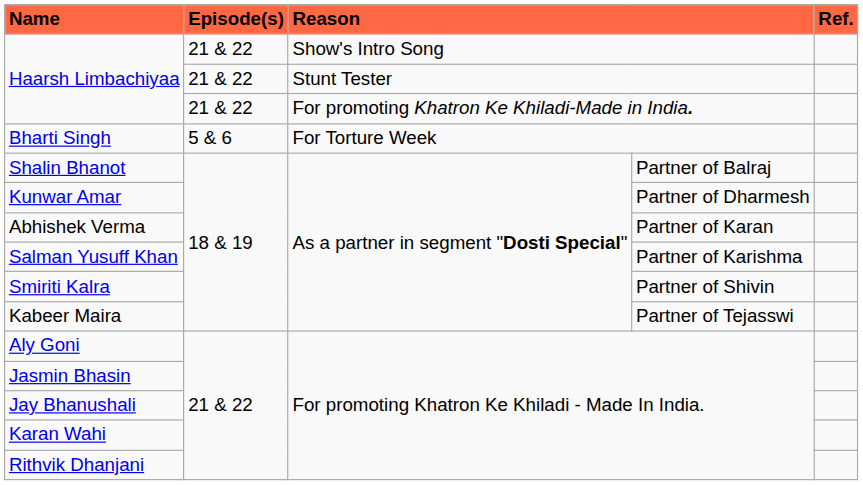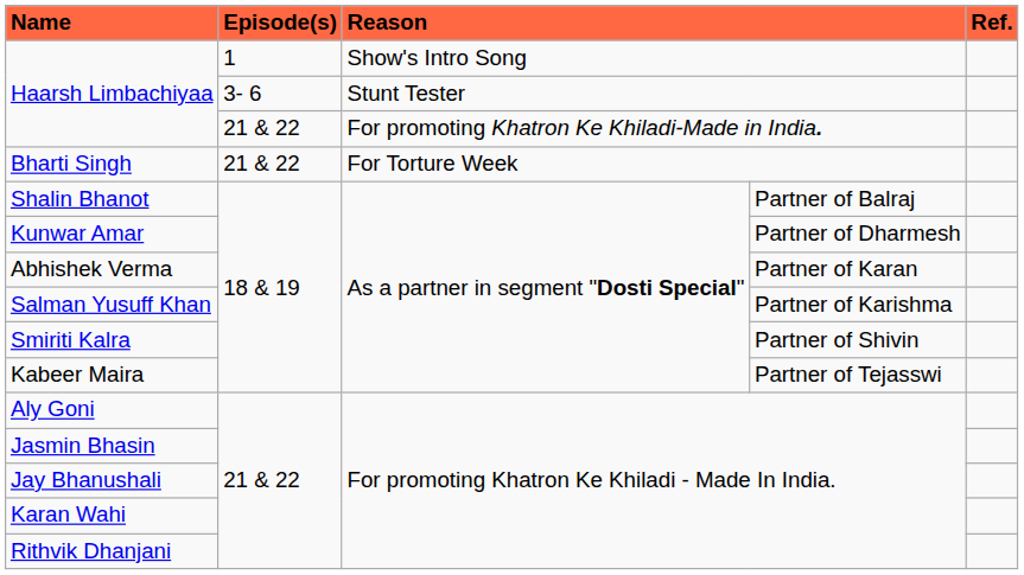Haarsh Limbachiyaa / Show's Intro Song | Episode(s): 21 & 22 -> 1
Haarsh Limbachiyaa / Stunt Tester | Episode(s): 21 & 22 -> 3- 6
Bharti Singh | Episode(s): 5 & 6 -> 21 & 22
